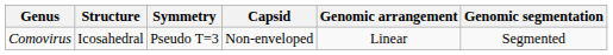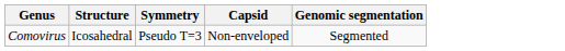- column: Genomic arrangement | Linear
